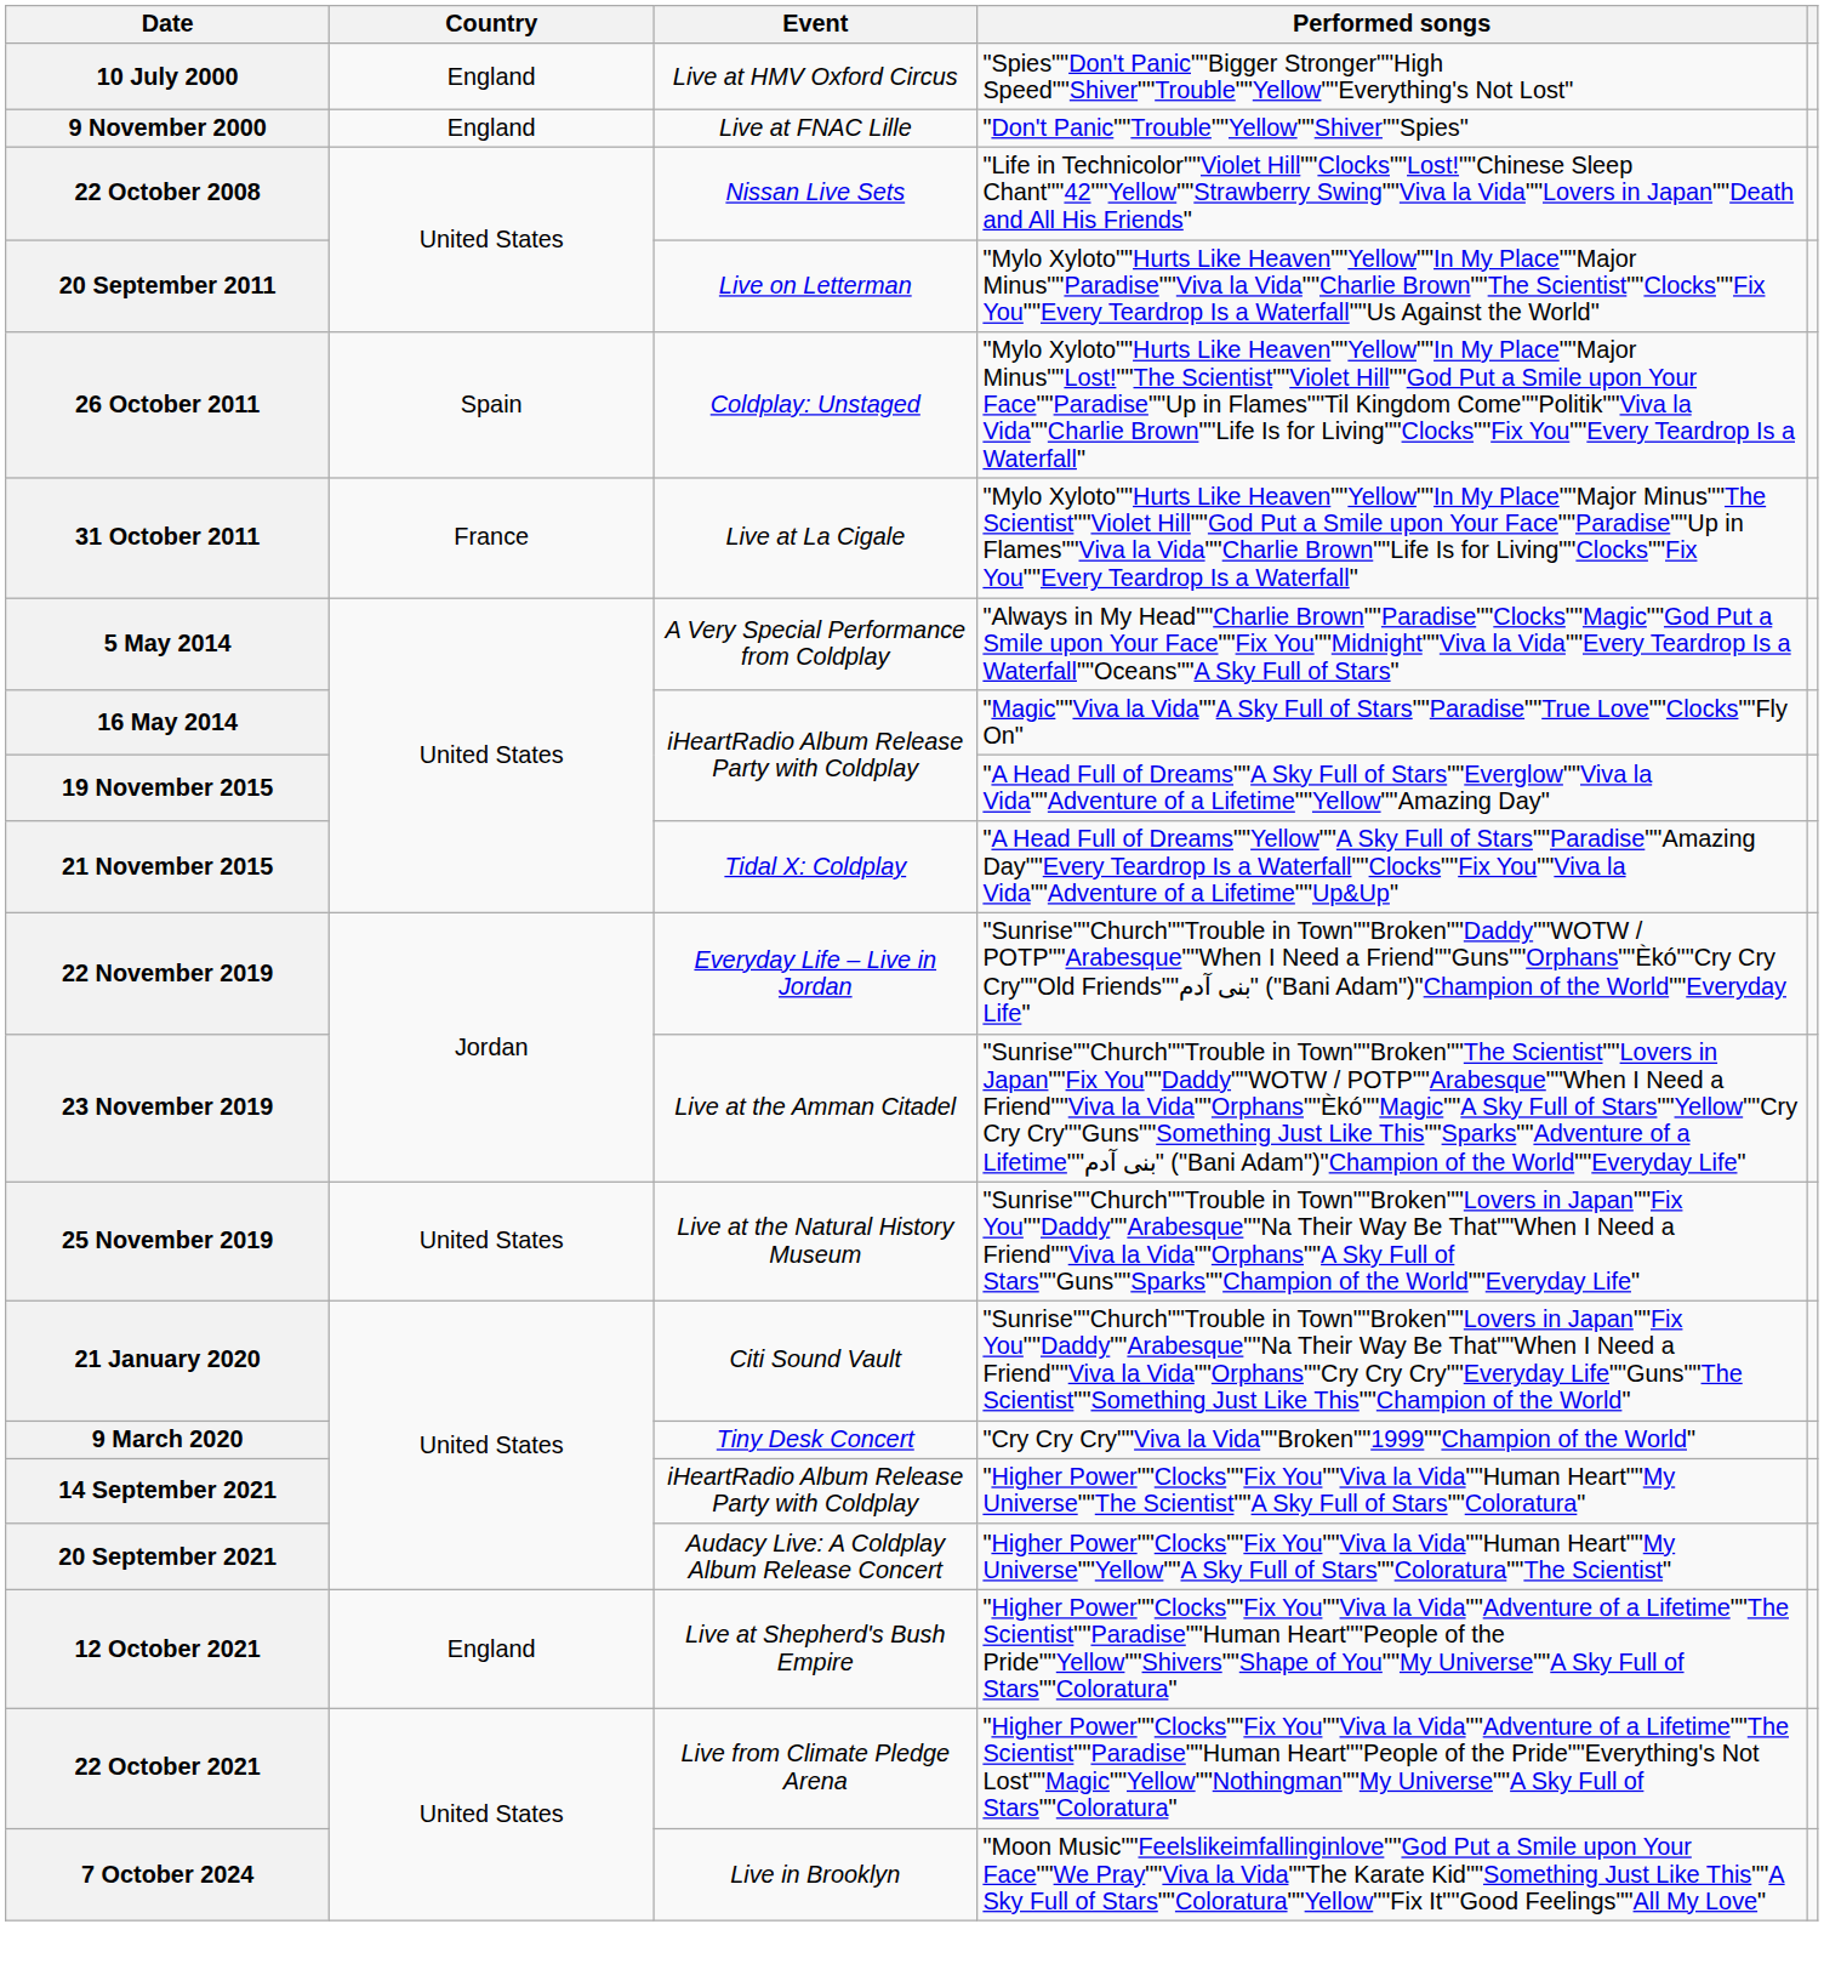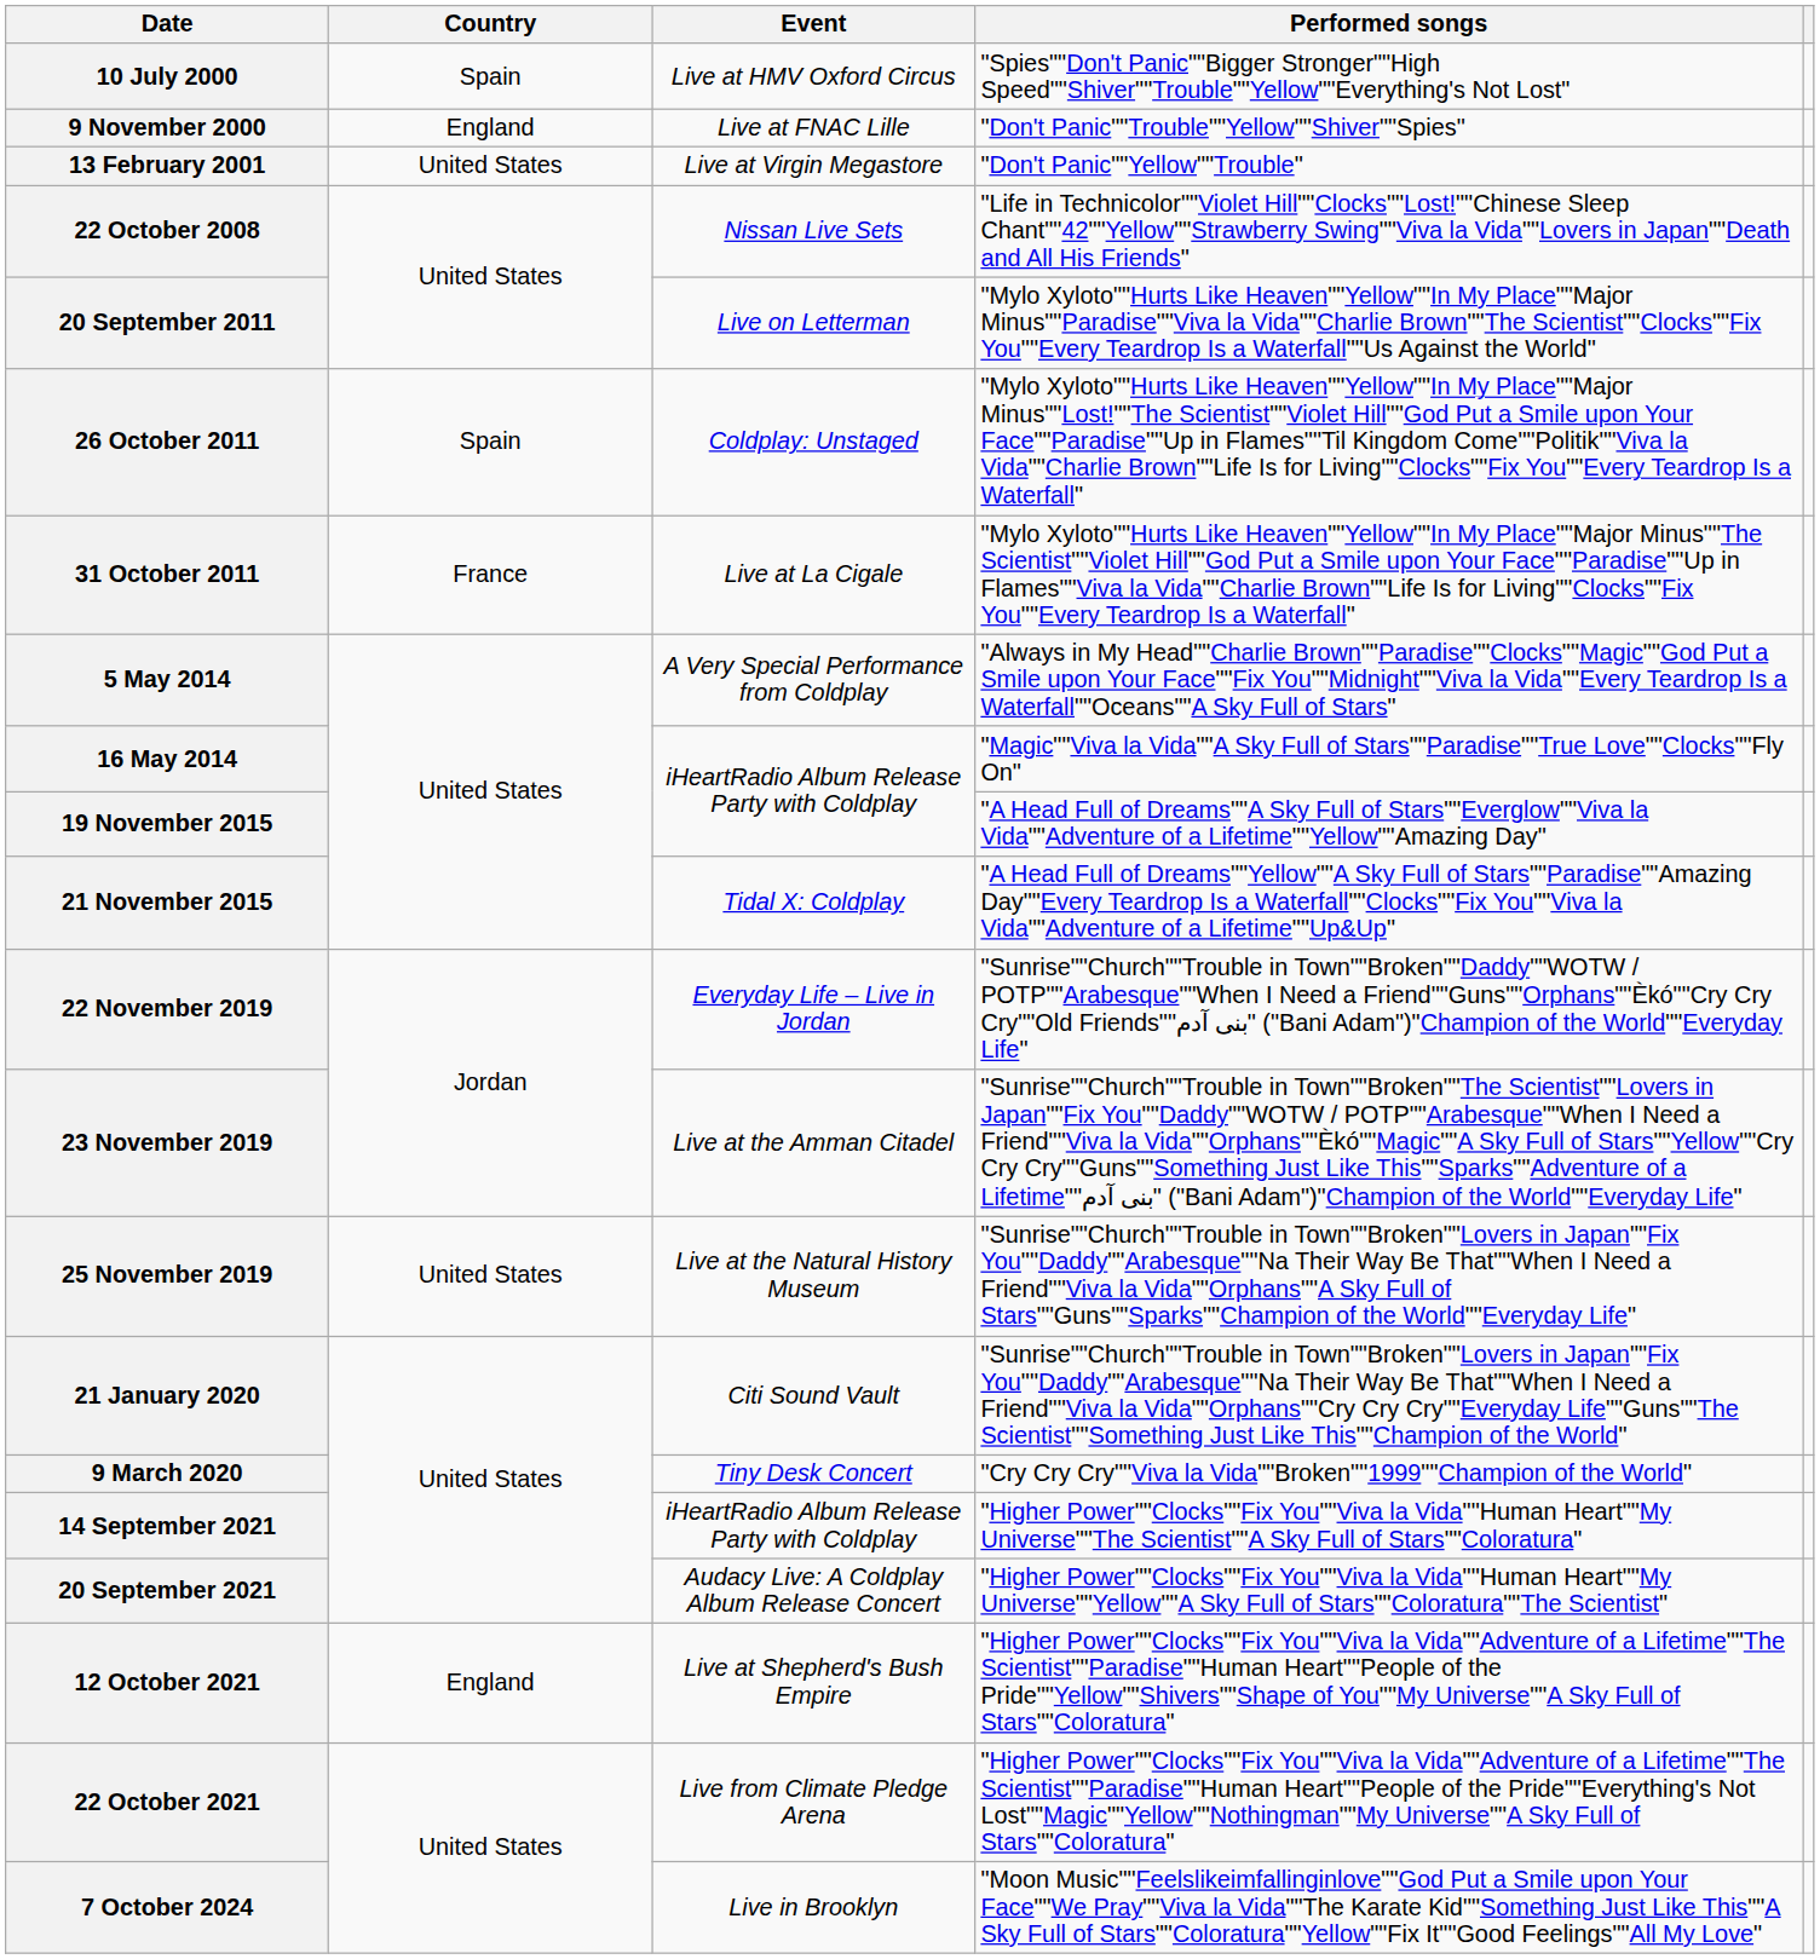10 July 2000 | Country: England -> Spain
+ row: 13 February 2001 | United States | Live at Virgin Megastore | "Don't Panic""Yellow""Trouble"
